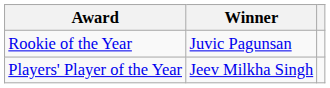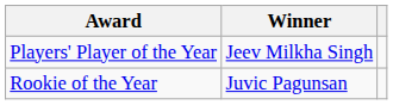rows swapped: Players' Player of the Year <-> Rookie of the Year
